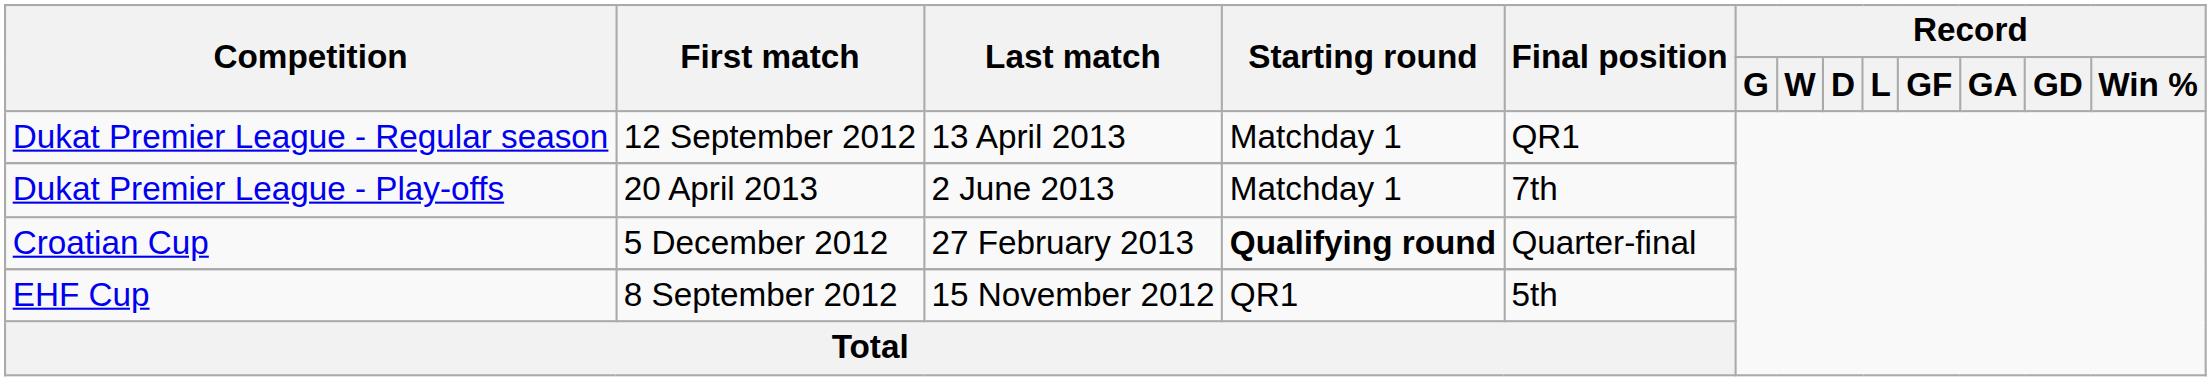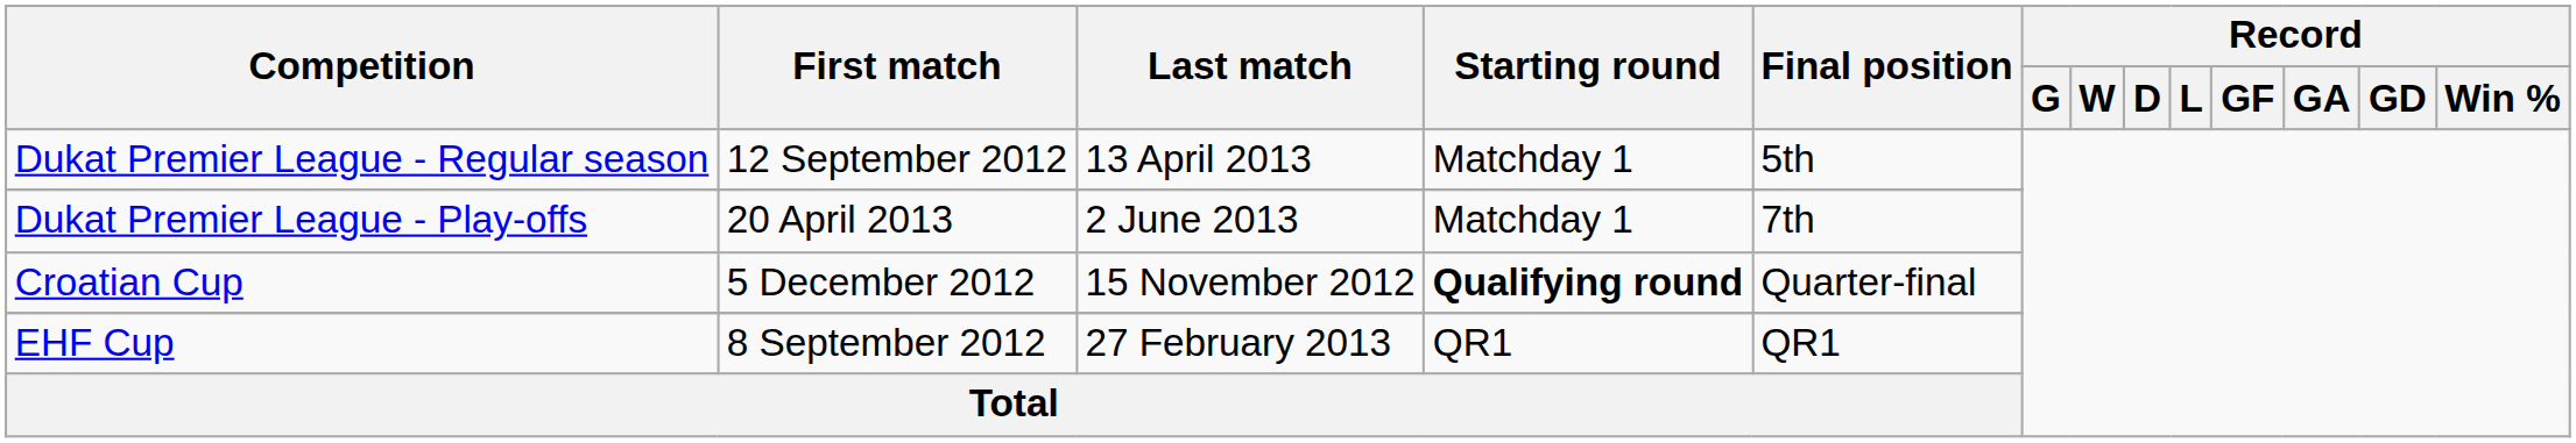Dukat Premier League - Regular season | Final position: QR1 -> 5th
Croatian Cup | Last match: 27 February 2013 -> 15 November 2012
EHF Cup | Last match: 15 November 2012 -> 27 February 2013
EHF Cup | Final position: 5th -> QR1
